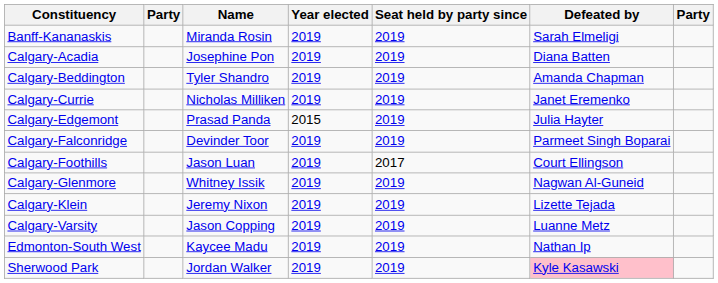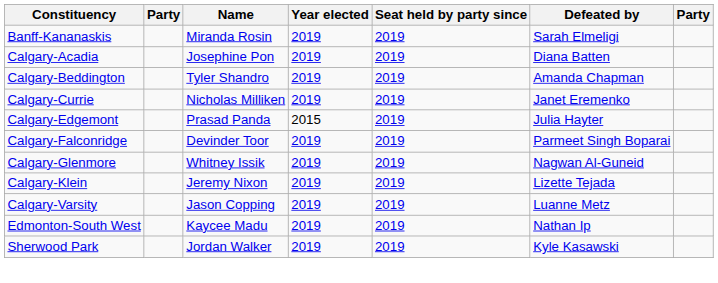- row: Calgary-Foothills | Jason Luan | 2019 | 2017 | Court Ellingson
Sherwood Park | Defeated by: pink background -> no background
